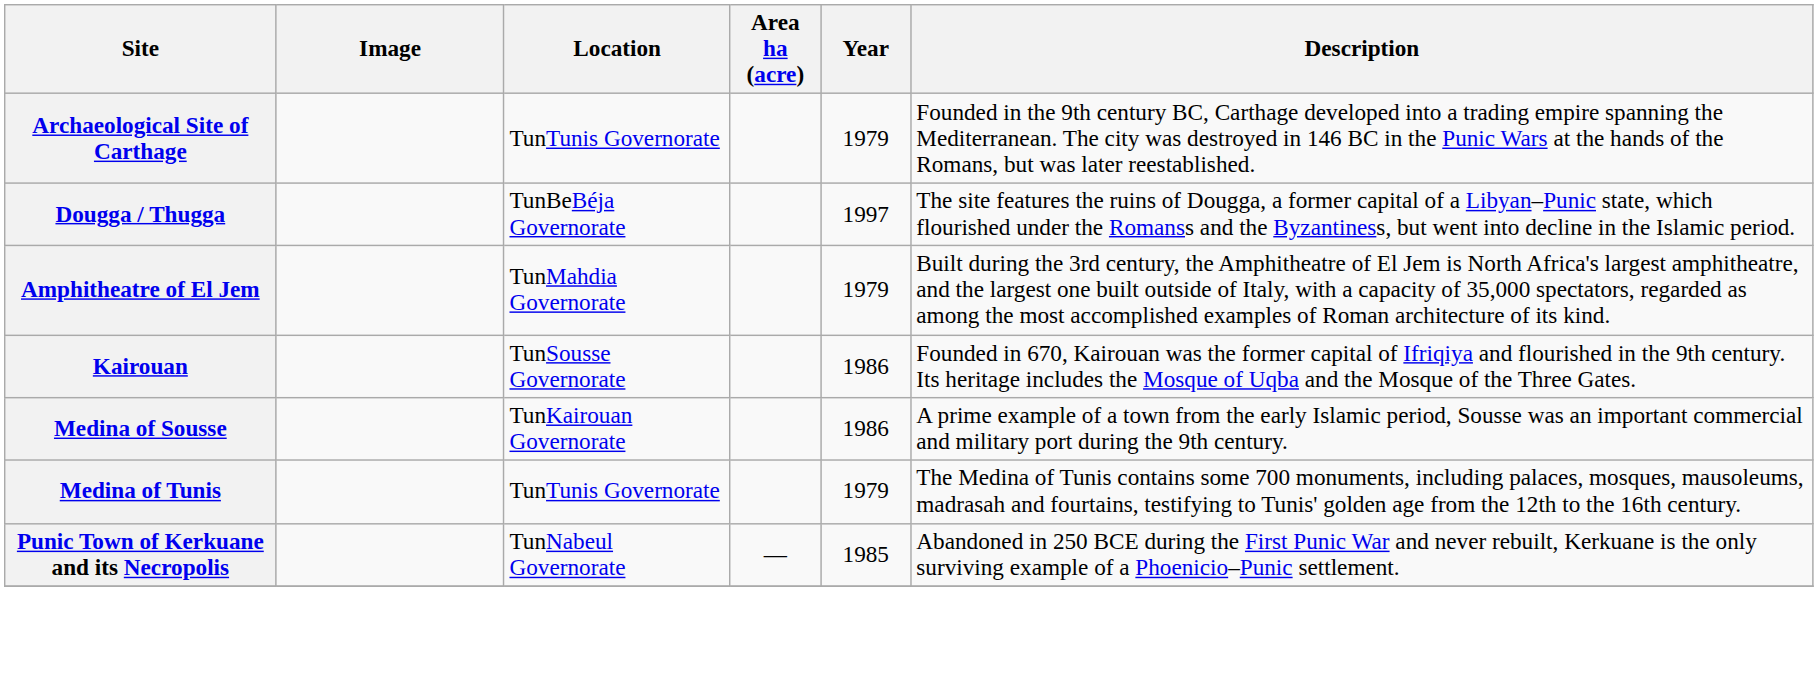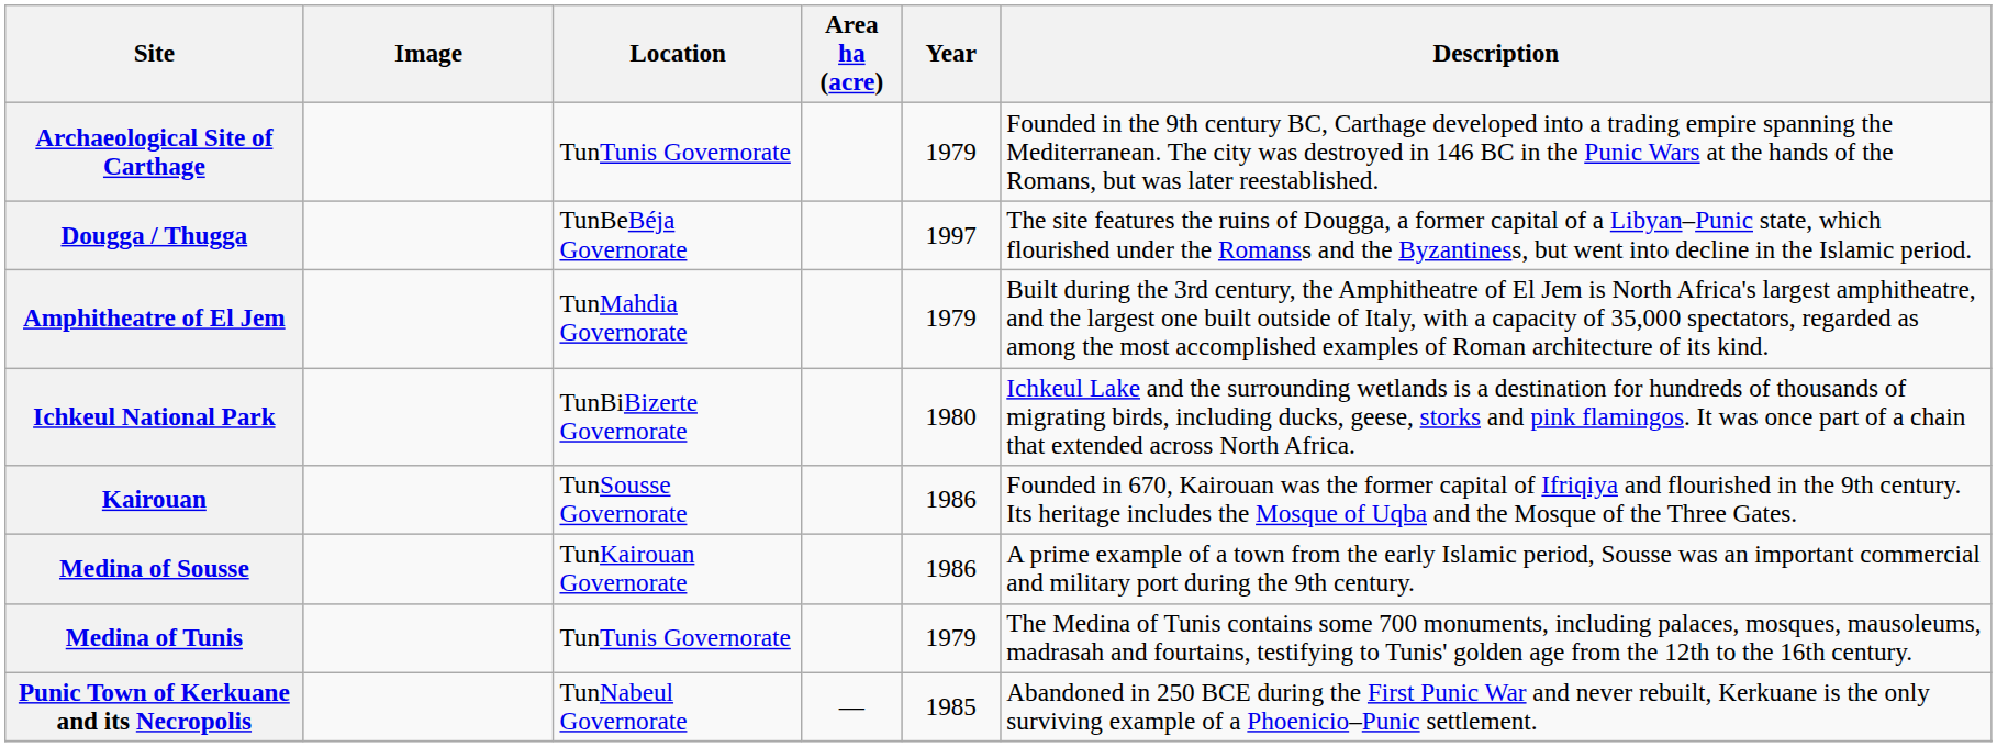+ row: Ichkeul National Park | TunBiBizerte Governorate | 1980 | Ichkeul Lake and the surrounding wetlands is a destination for hundreds of thousands of migrating birds, including ducks, geese, storks and pink flamingos. It was once part of a chain that extended across North Africa.
